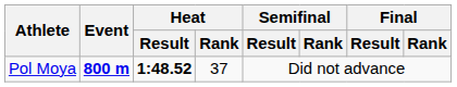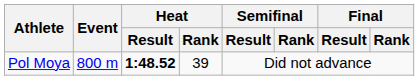Pol Moya | Event: bold -> normal
Pol Moya | Heat / Rank: 37 -> 39
